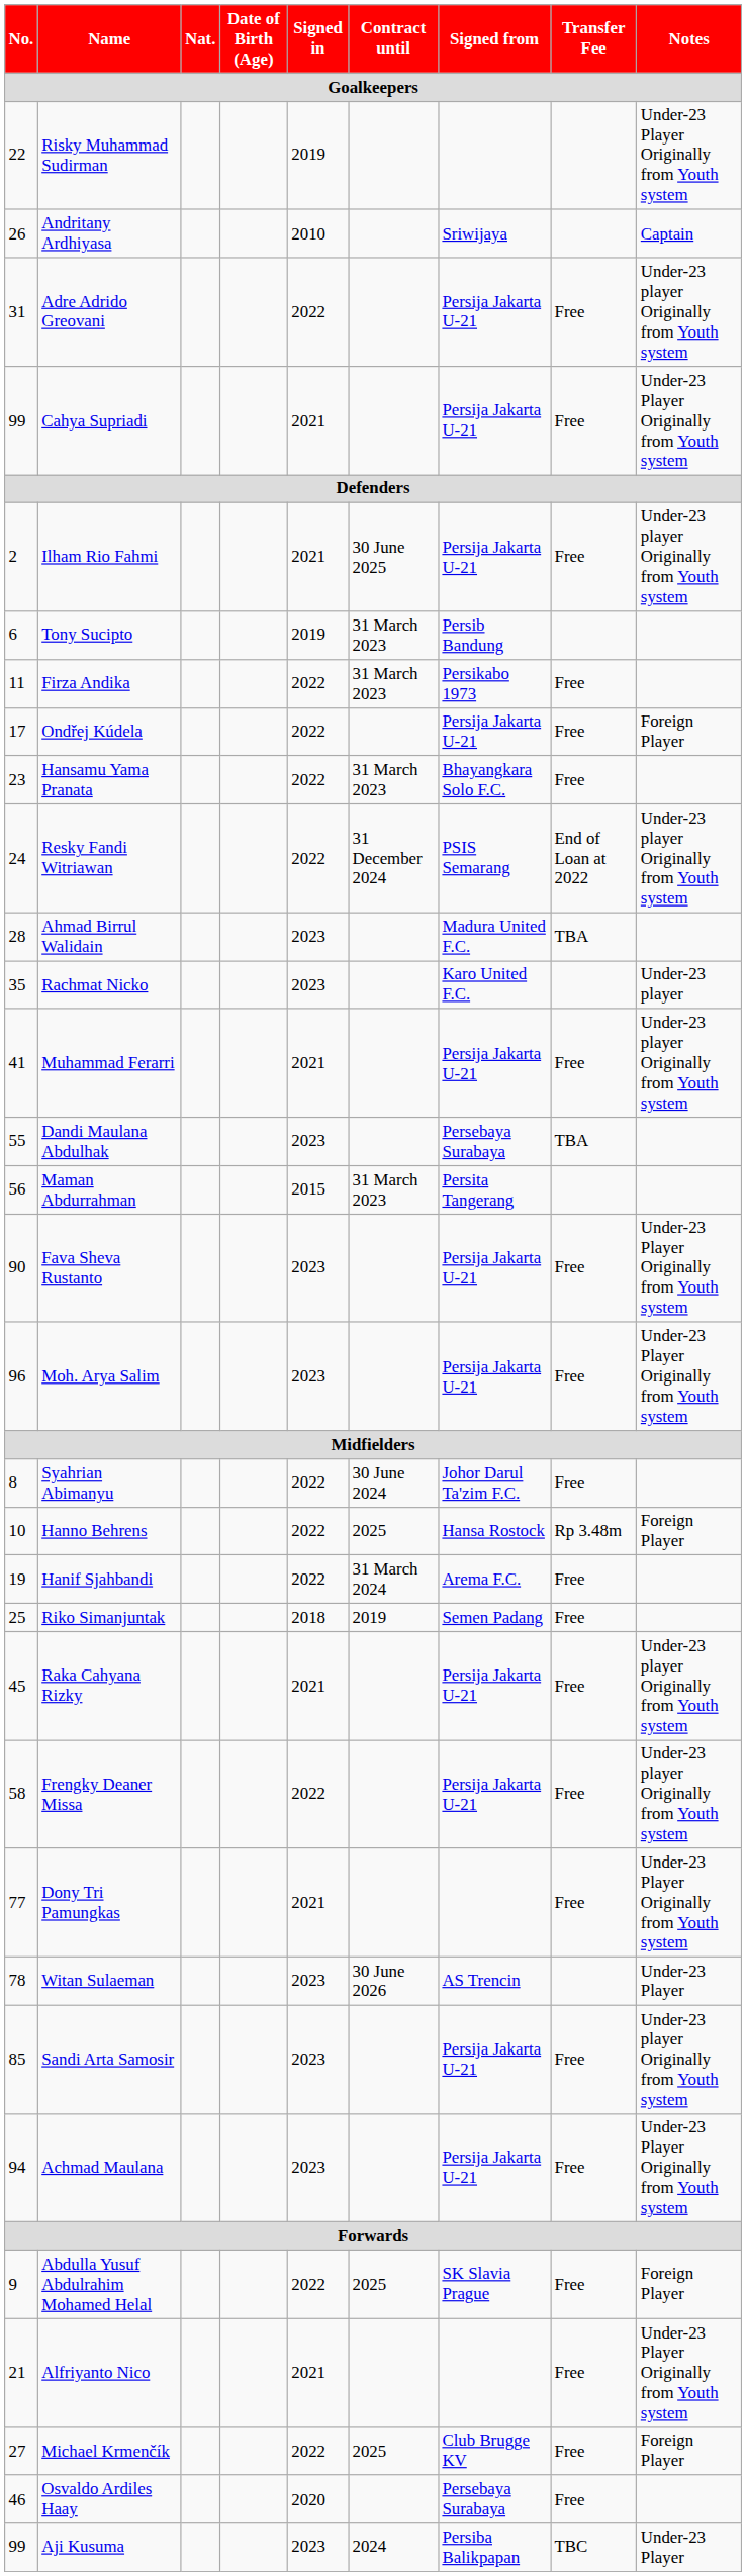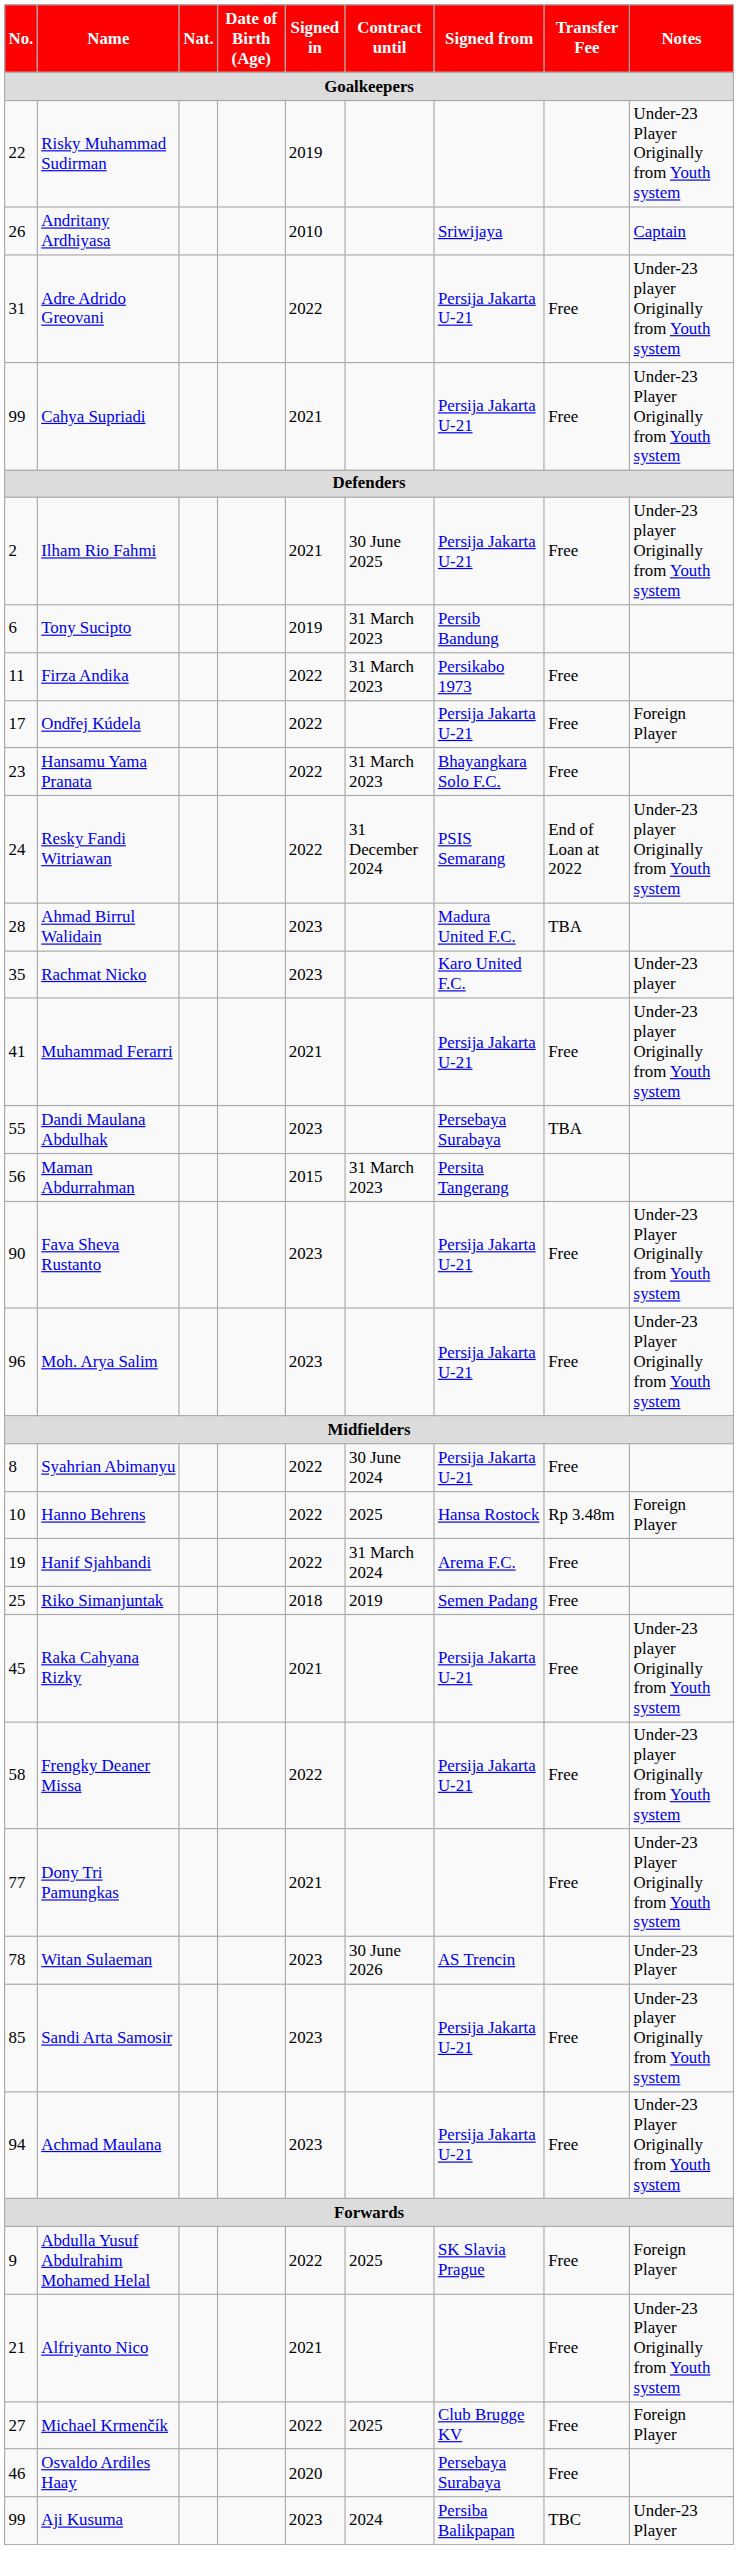Syahrian Abimanyu | Signed from: Johor Darul Ta'zim F.C. -> Persija Jakarta U-21
